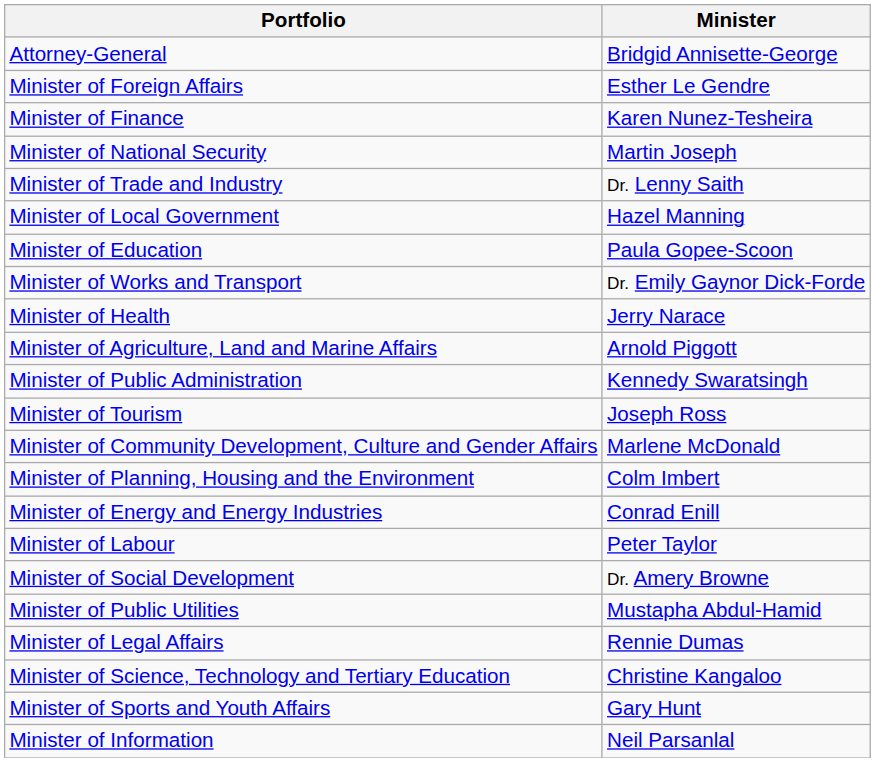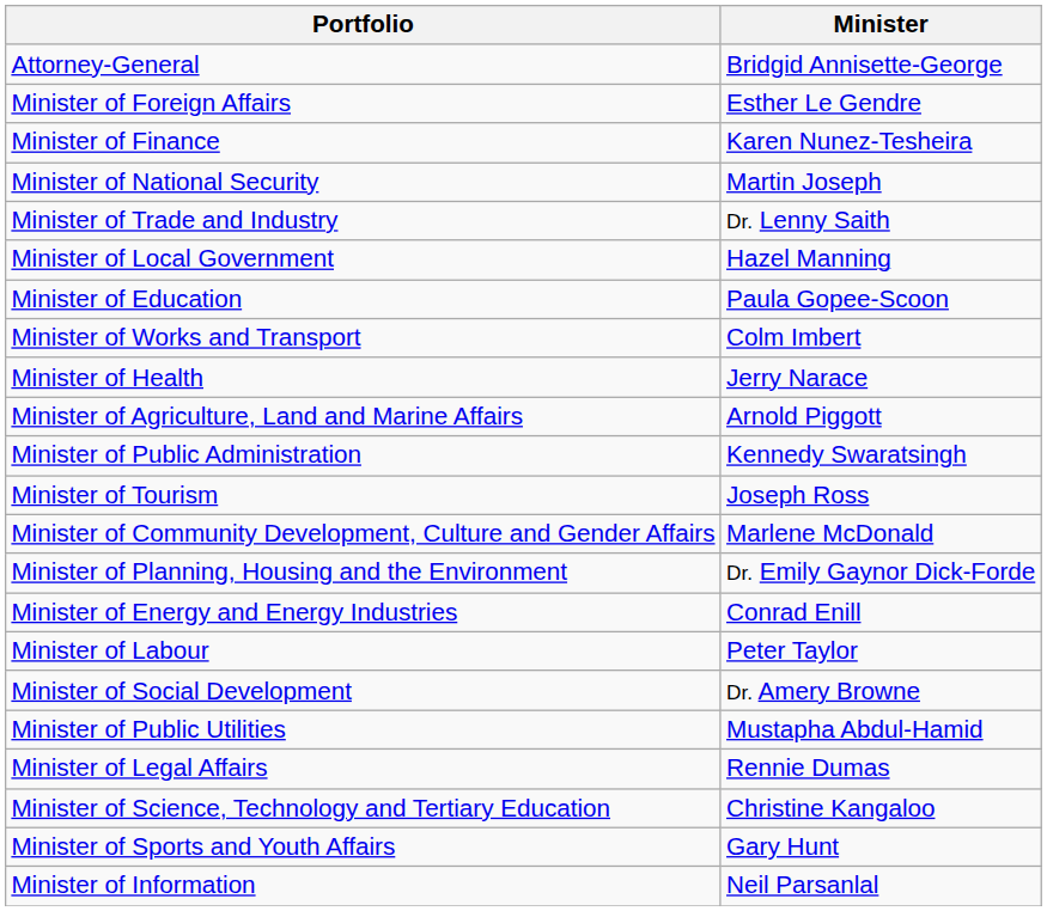Minister of Works and Transport | column 2: Dr. Emily Gaynor Dick-Forde -> Colm Imbert
Minister of Planning, Housing and the Environment | column 2: Colm Imbert -> Dr. Emily Gaynor Dick-Forde
